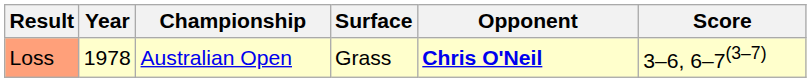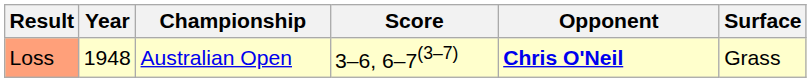columns swapped: Surface <-> Score
Loss | Year: 1978 -> 1948
